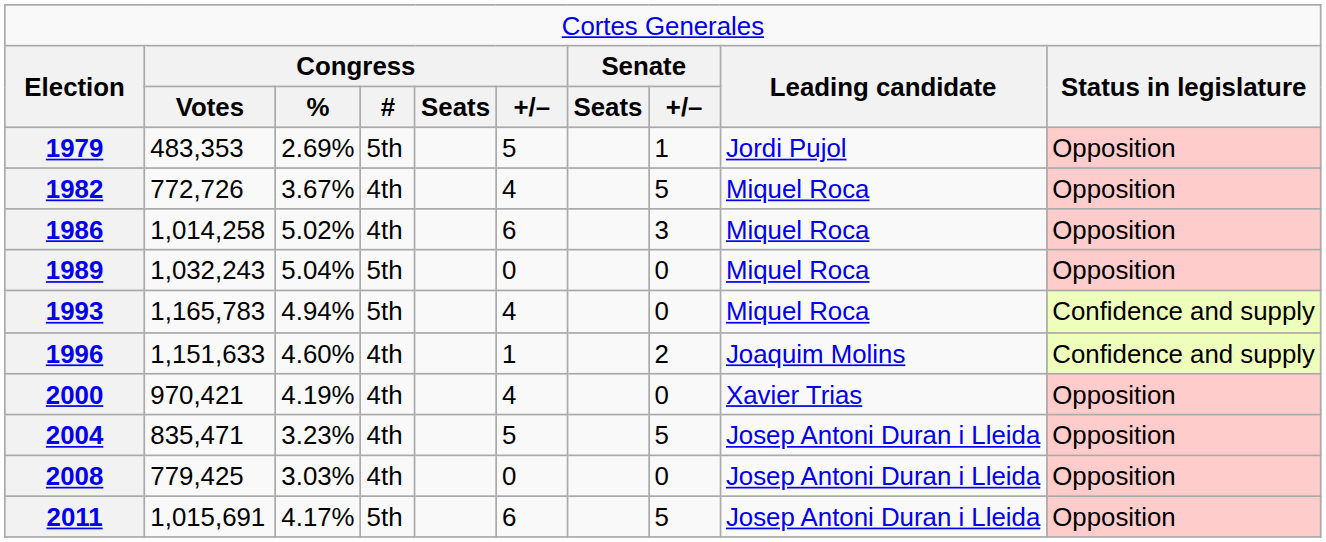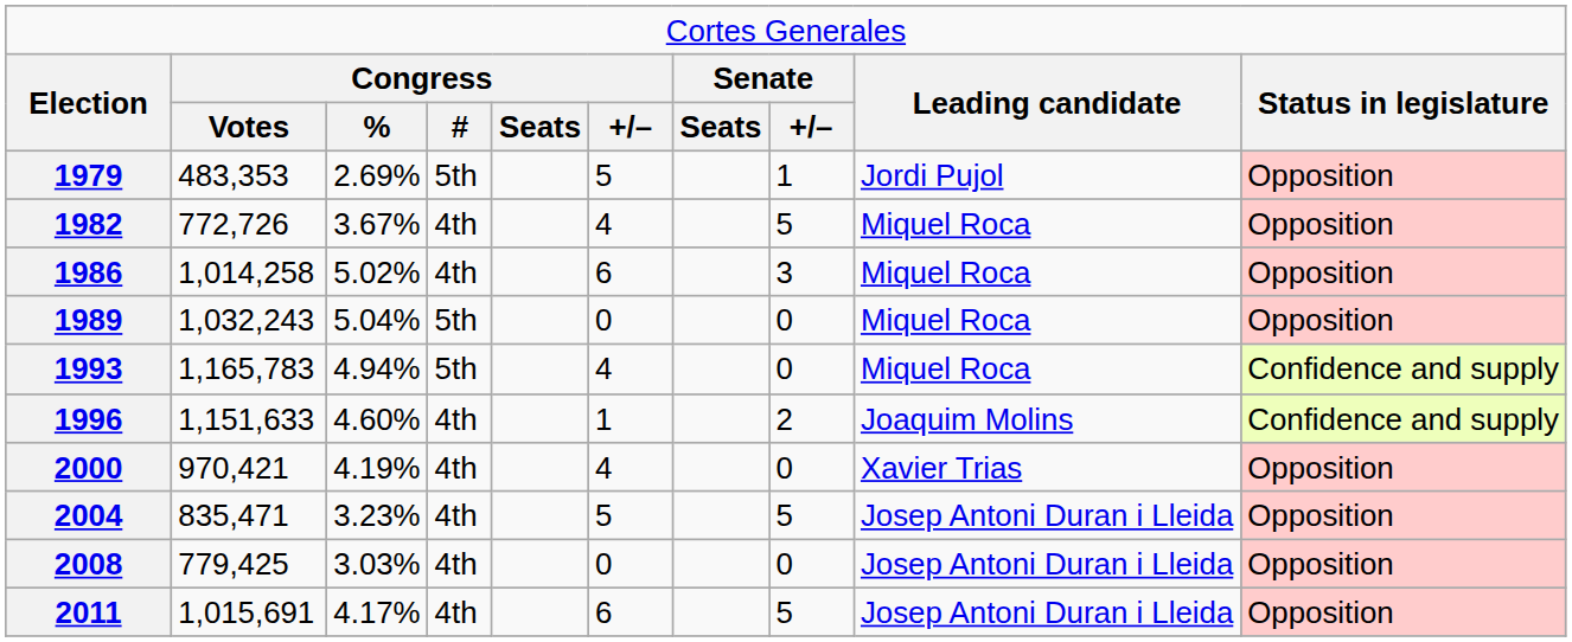2011 | column 4: 5th -> 4th
